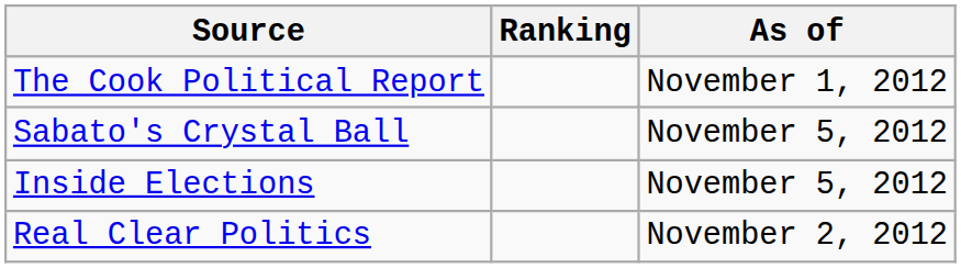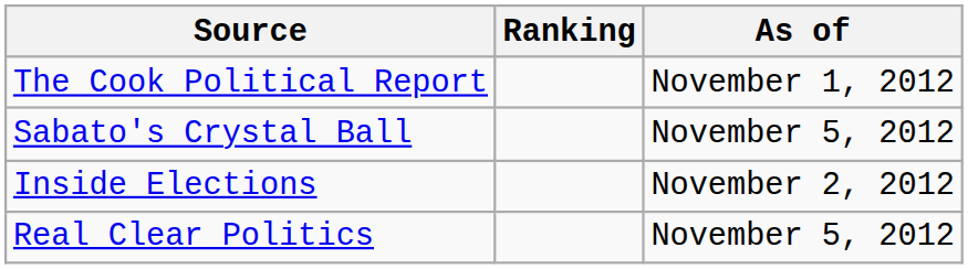Inside Elections | As of: November 5, 2012 -> November 2, 2012
Real Clear Politics | As of: November 2, 2012 -> November 5, 2012
